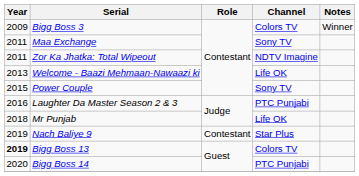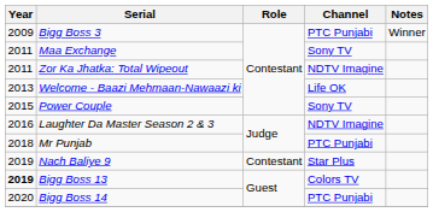Bigg Boss 3 | Channel: Colors TV -> PTC Punjabi
Laughter Da Master Season 2 & 3 | Channel: PTC Punjabi -> NDTV Imagine
Mr Punjab | Channel: Life OK -> PTC Punjabi
